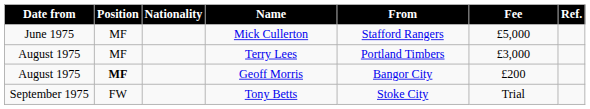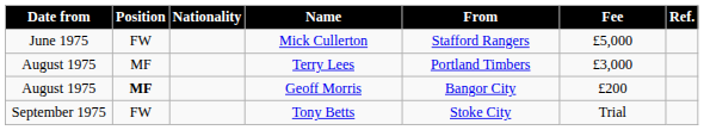Mick Cullerton | Position: MF -> FW
